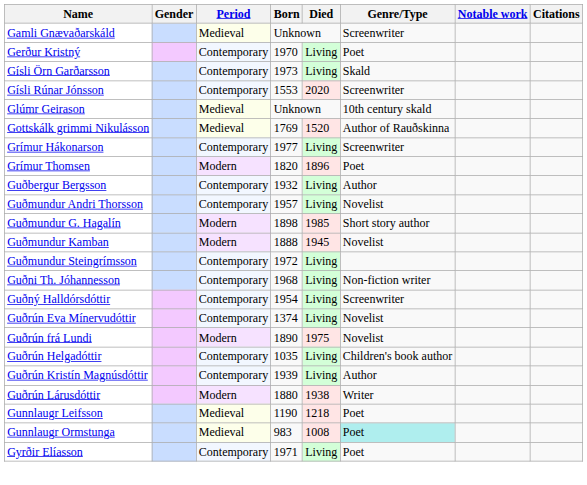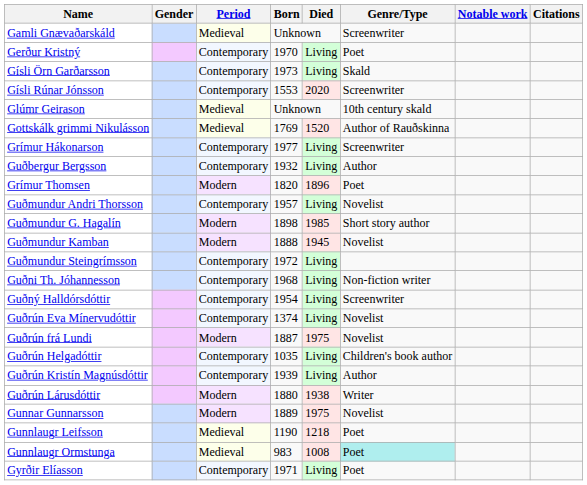rows swapped: Grímur Thomsen <-> Guðbergur Bergsson
Guðrún frá Lundi | Born: 1890 -> 1887
+ row: Gunnar Gunnarsson | Modern | 1889 | 1975 | Novelist
